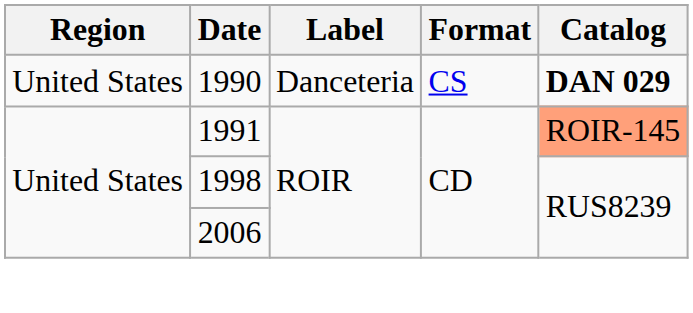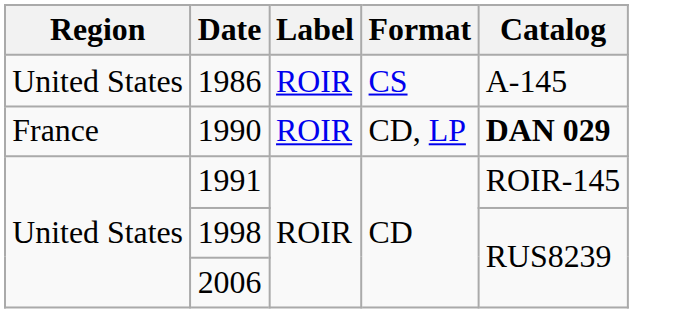+ row: United States | 1986 | ROIR | CS | A-145
1990 | Region: United States -> France
1990 | Label: Danceteria -> ROIR
1990 | Format: CS -> CD, LP
1991 | Catalog: lightsalmon background -> no background
